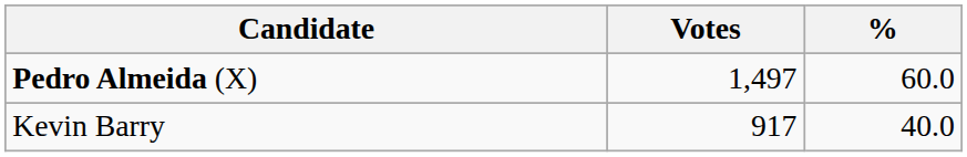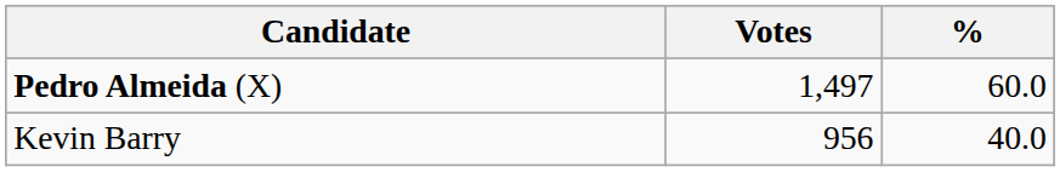Kevin Barry | Votes: 917 -> 956
